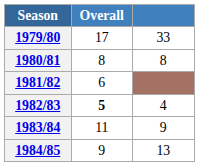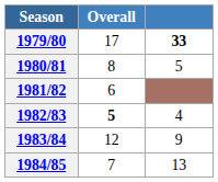1979/80 | column 3: normal -> bold
1980/81 | column 3: 8 -> 5
1983/84 | Overall: 11 -> 12
1984/85 | Overall: 9 -> 7
